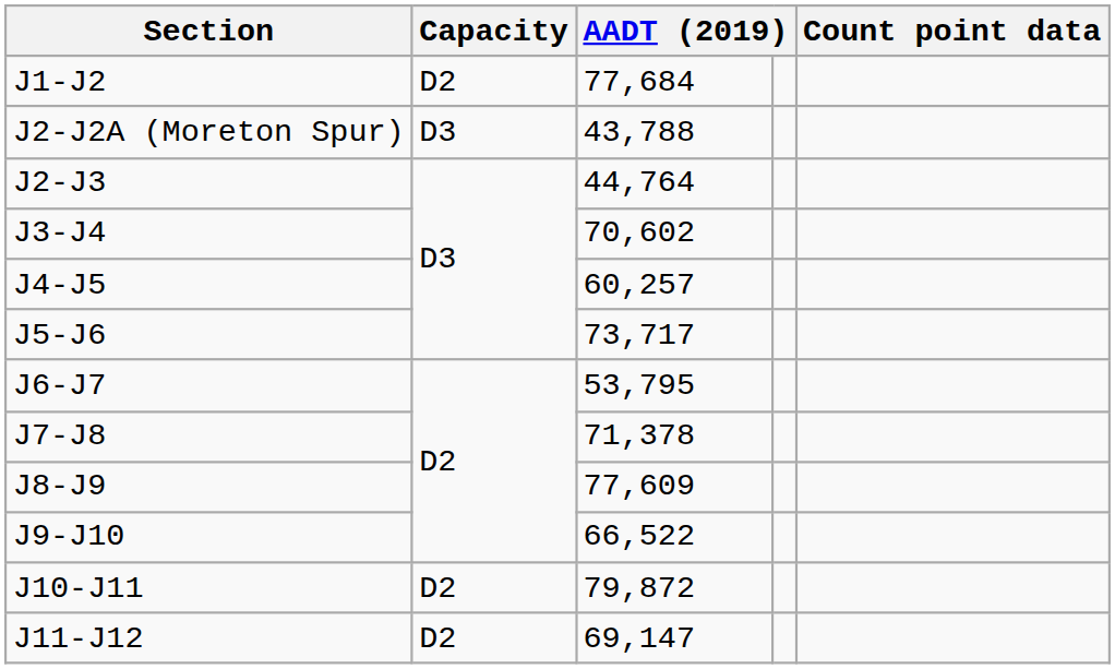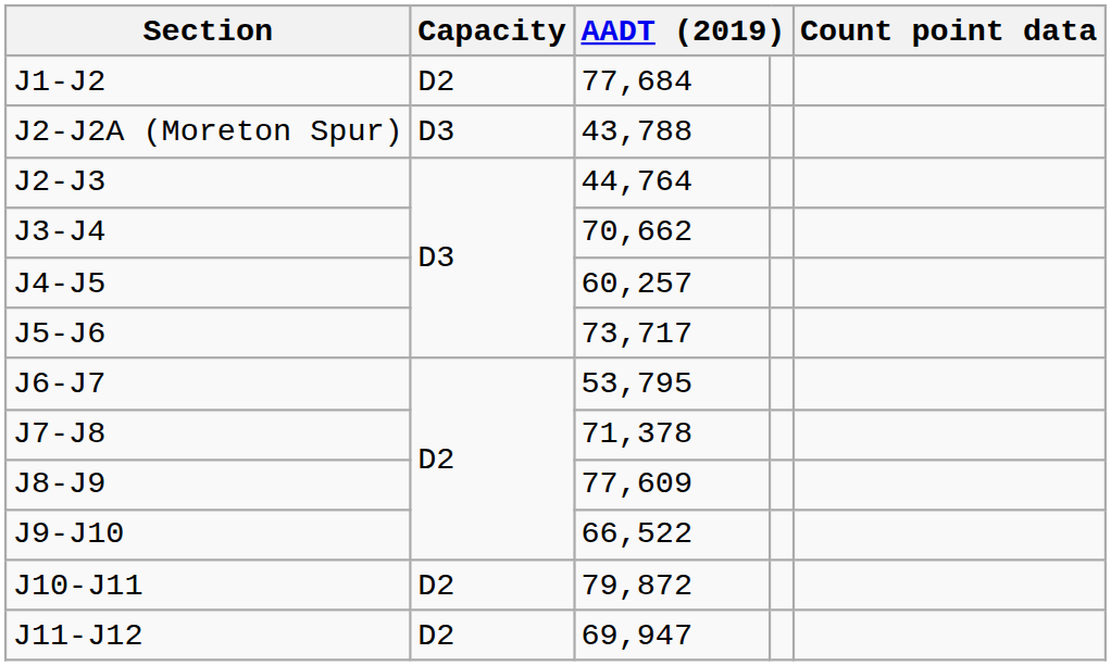J3-J4 | column 3: 70,602 -> 70,662
J11-J12 | column 3: 69,147 -> 69,947
